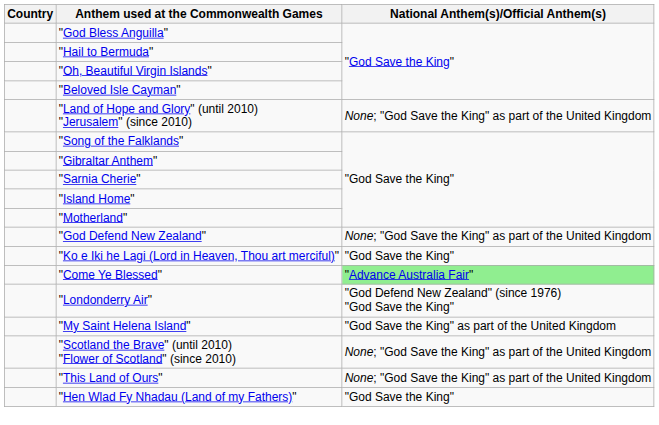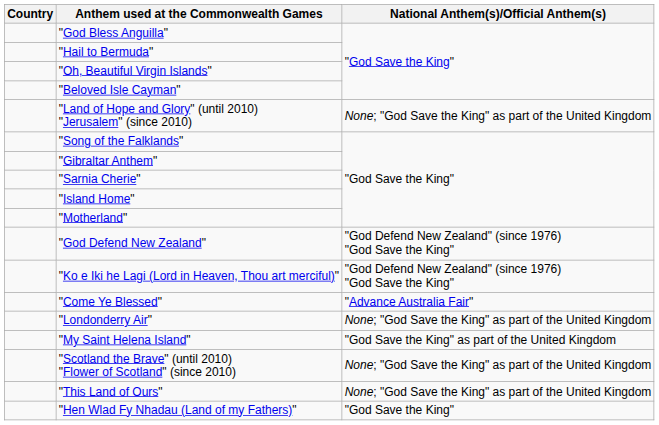"God Defend New Zealand" | National Anthem(s)/Official Anthem(s): None; "God Save the King" as part of the United Kingdom -> "God Defend New Zealand" (since 1976) "God Save the King"
"Ko e Iki he Lagi (Lord in Heaven, Thou art merciful)" | National Anthem(s)/Official Anthem(s): "God Save the King" -> "God Defend New Zealand" (since 1976) "God Save the King"
"Come Ye Blessed" | National Anthem(s)/Official Anthem(s): lightgreen background -> no background
"Londonderry Air" | National Anthem(s)/Official Anthem(s): "God Defend New Zealand" (since 1976) "God Save the King" -> None; "God Save the King" as part of the United Kingdom
